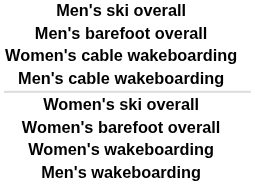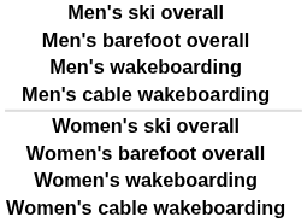rows swapped: Men's wakeboarding <-> Women's cable wakeboarding
